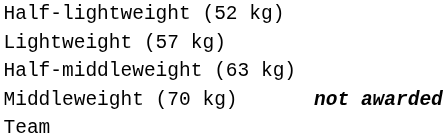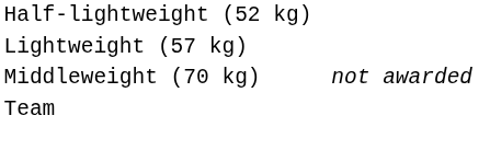- row: Half-middleweight (63 kg)
Middleweight (70 kg) | column 4: bold -> normal
